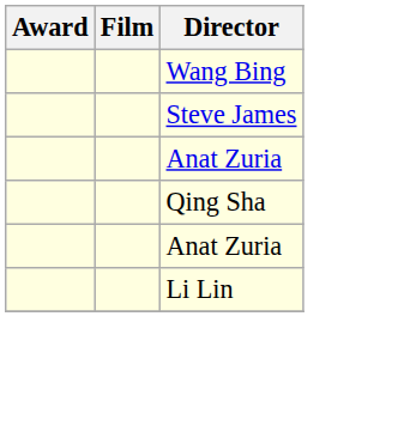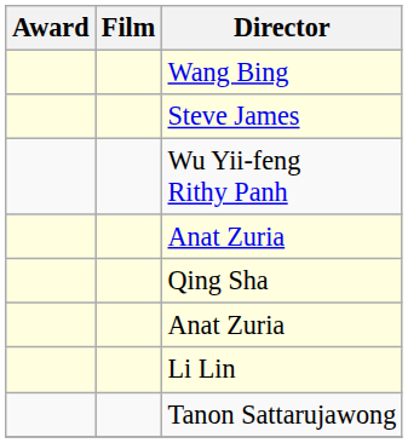+ row: Wu Yii-feng Rithy Panh
+ row: Tanon Sattarujawong
